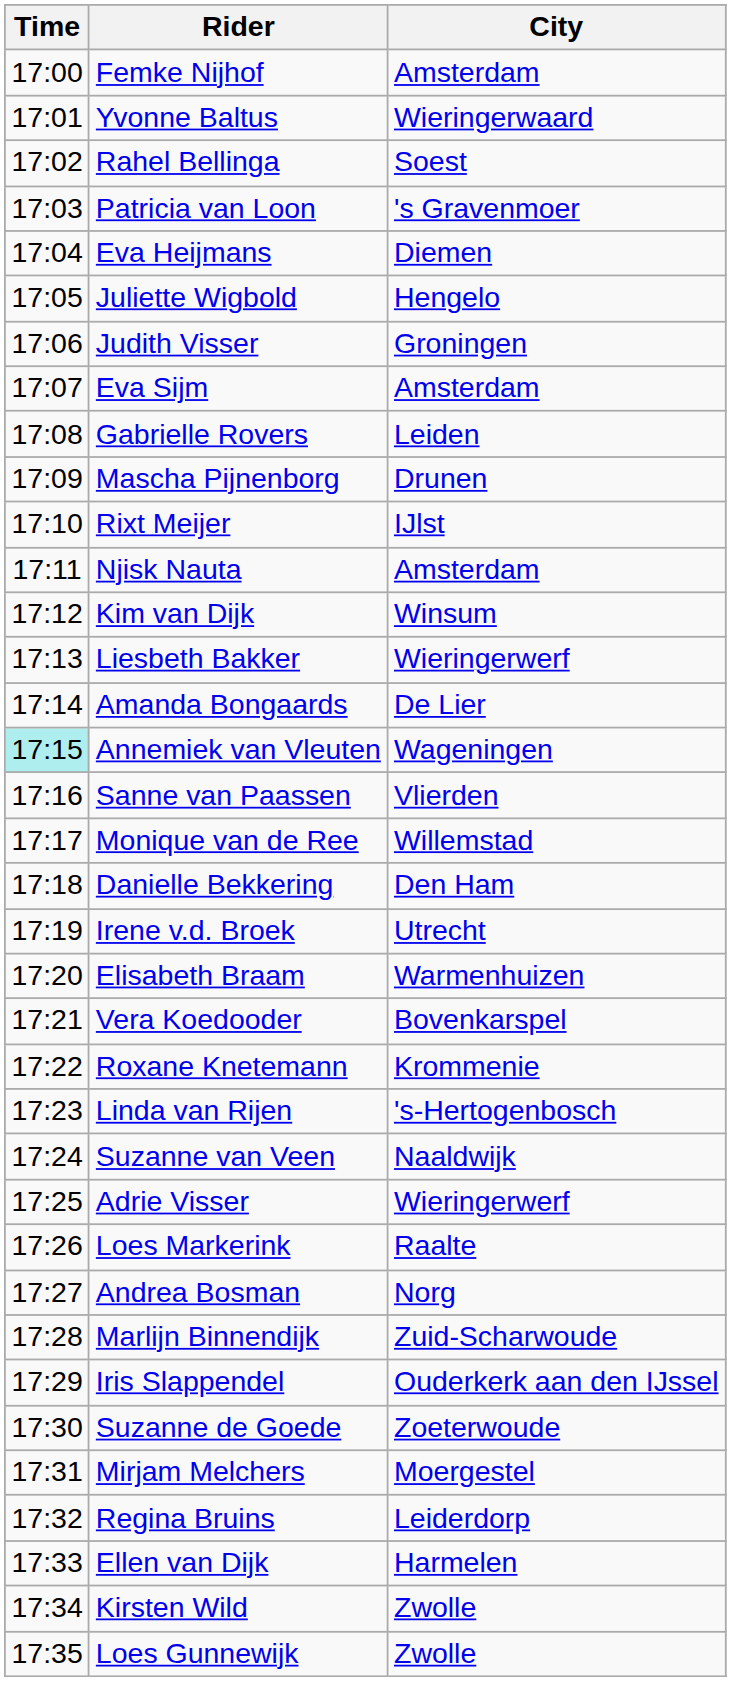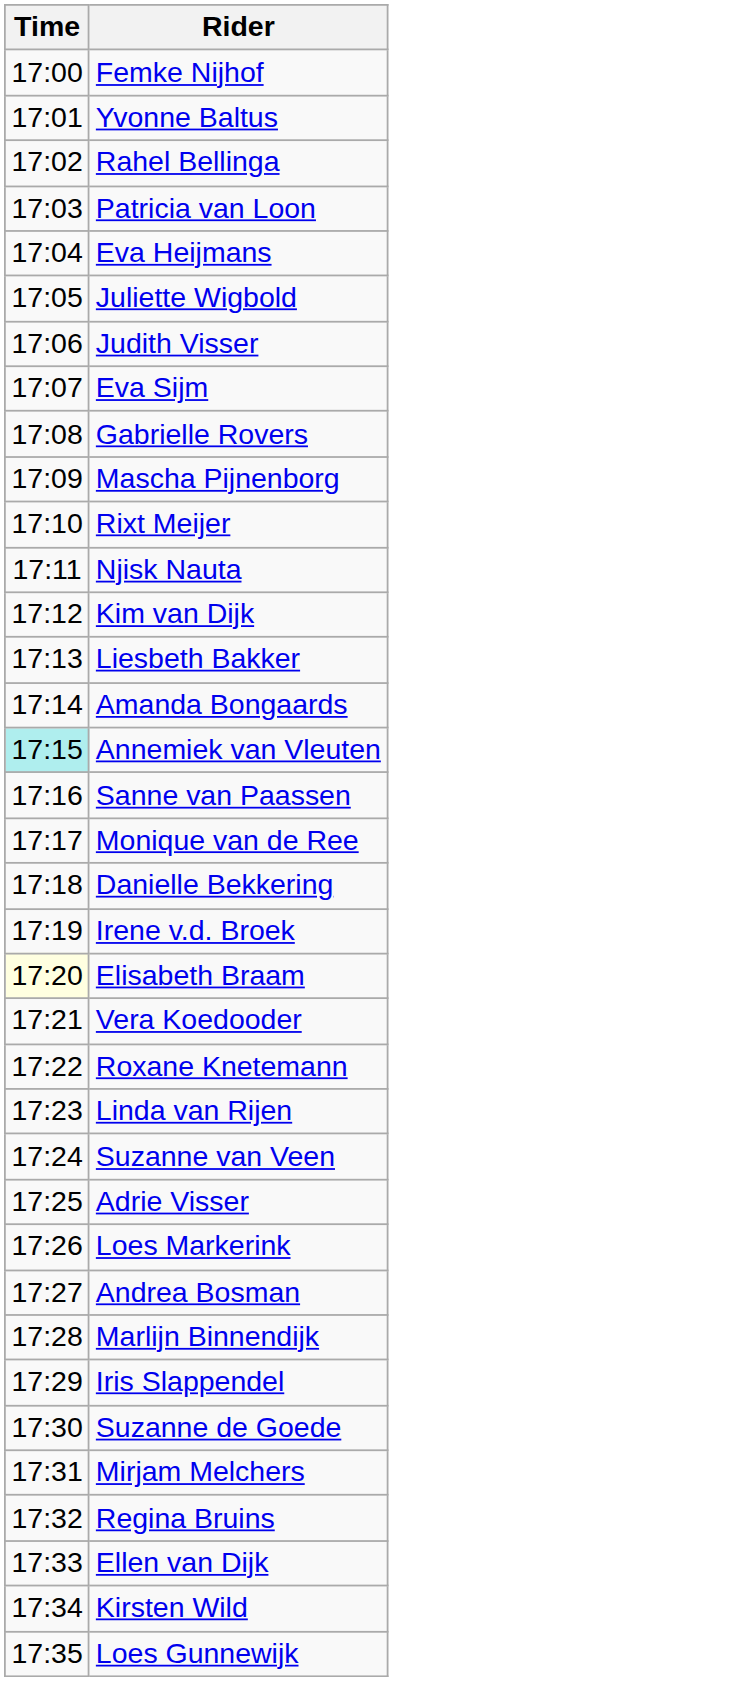- column: City | Amsterdam | Wieringerwaard | Soest | 's Gravenmoer | Diemen | Hengelo | Groningen | Amsterdam | Leiden | Drunen | IJlst | Amsterdam | Winsum | Wieringerwerf | De Lier | Wageningen | Vlierden | Willemstad | Den Ham | Utrecht | Warmenhuizen | Bovenkarspel | Krommenie | 's-Hertogenbosch | Naaldwijk | Wieringerwerf | Raalte | Norg | Zuid-Scharwoude | Ouderkerk aan den IJssel | Zoeterwoude | Moergestel | Leiderdorp | Harmelen | Zwolle | Zwolle
Elisabeth Braam | Time: no background -> lightyellow background
